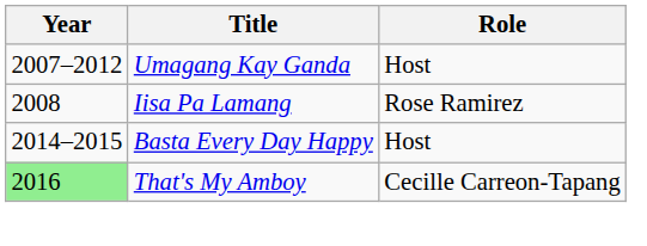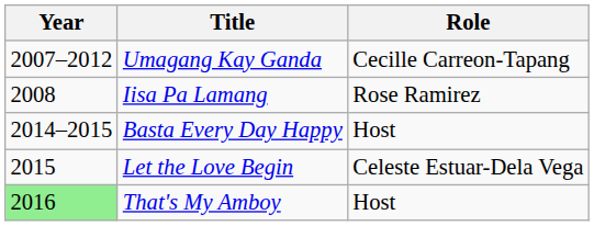Umagang Kay Ganda | Role: Host -> Cecille Carreon-Tapang
+ row: 2015 | Let the Love Begin | Celeste Estuar-Dela Vega
That's My Amboy | Role: Cecille Carreon-Tapang -> Host
